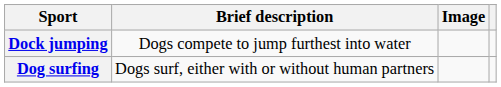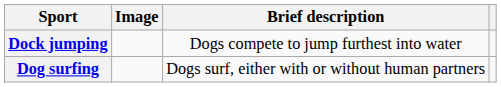columns swapped: Image <-> Brief description
